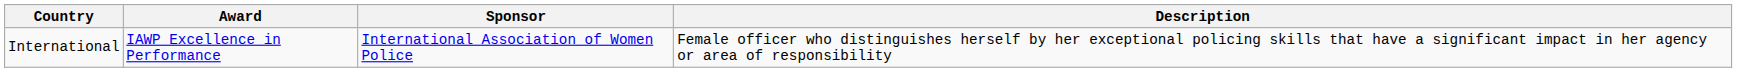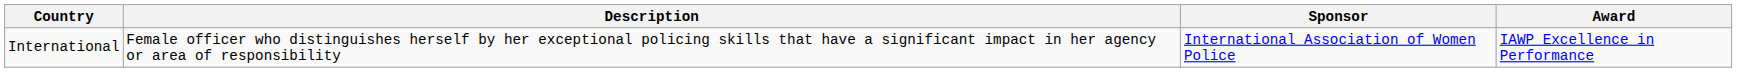columns swapped: Award <-> Description
